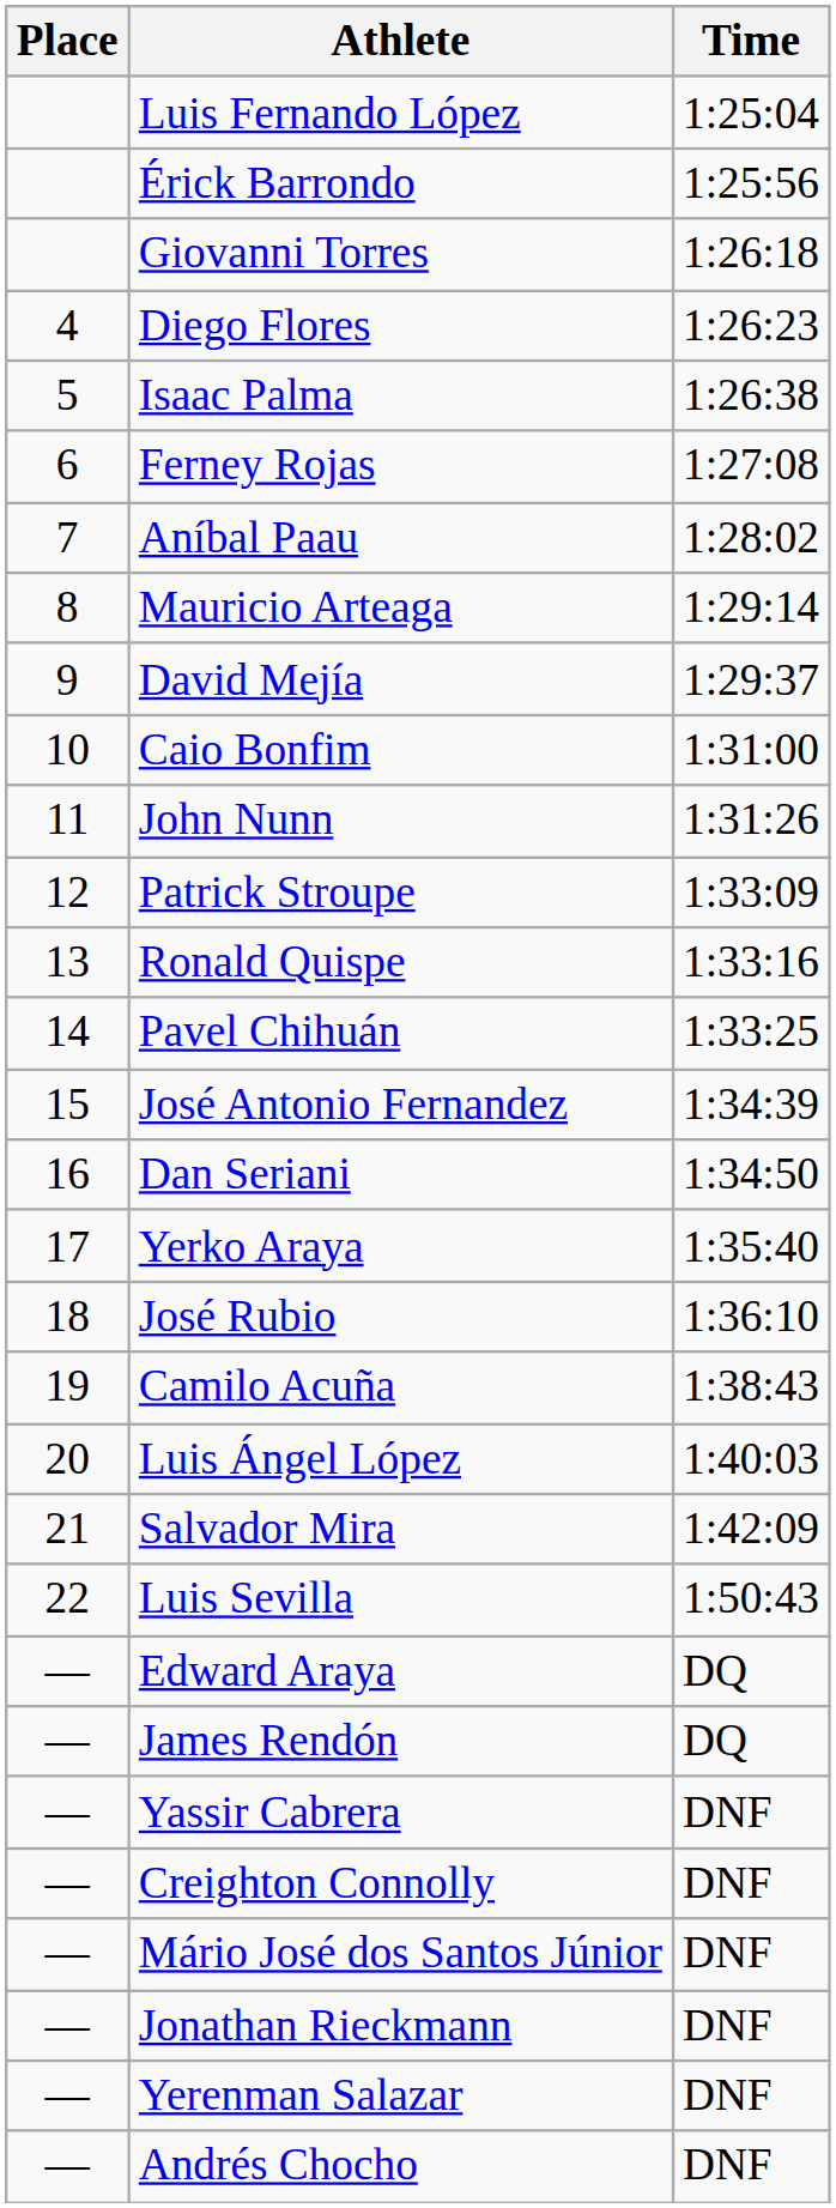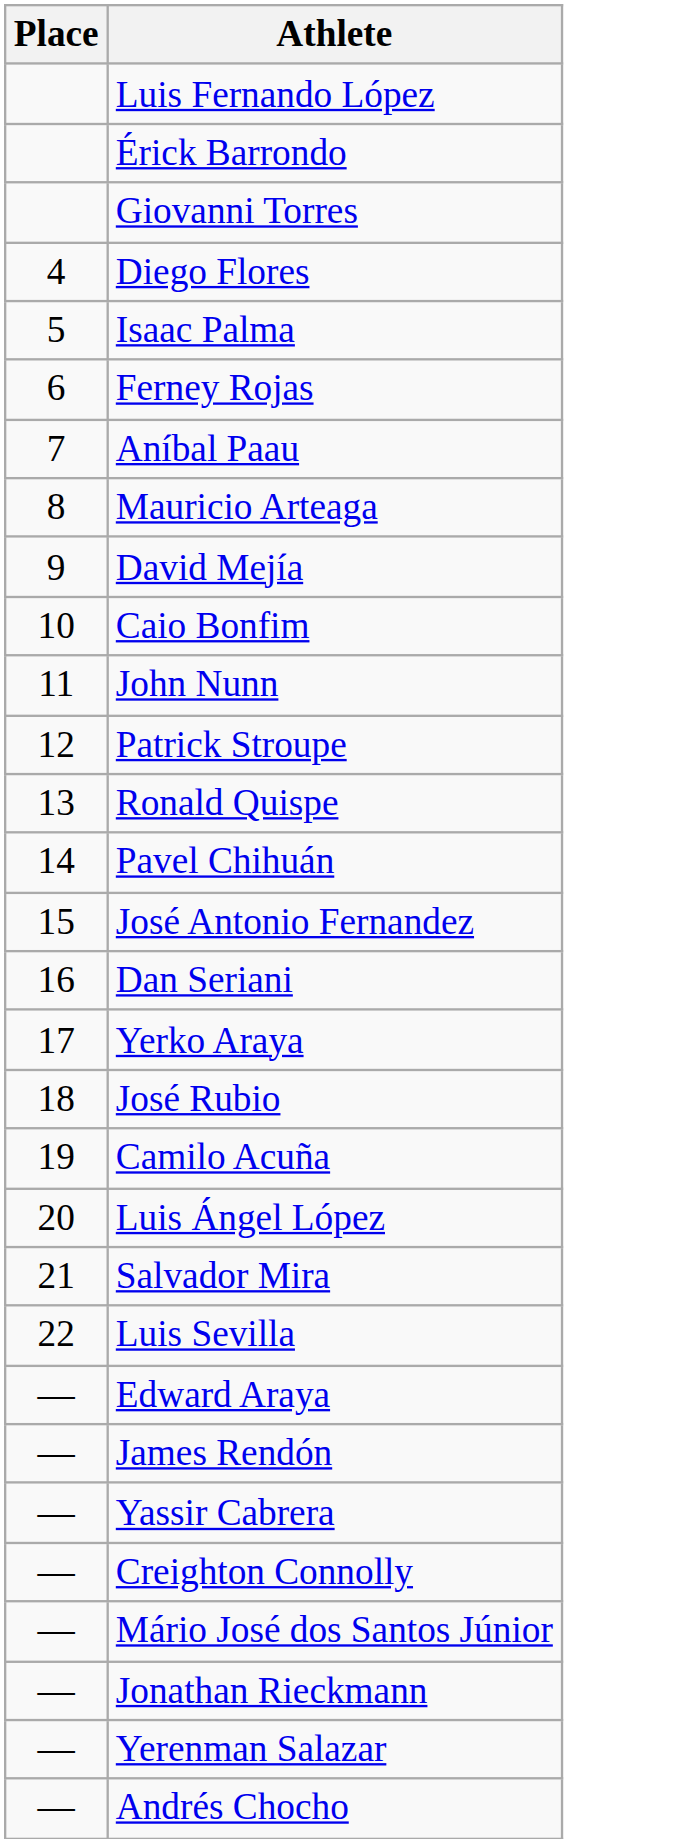- column: Time | 1:25:04 | 1:25:56 | 1:26:18 | 1:26:23 | 1:26:38 | 1:27:08 | 1:28:02 | 1:29:14 | 1:29:37 | 1:31:00 | 1:31:26 | 1:33:09 | 1:33:16 | 1:33:25 | 1:34:39 | 1:34:50 | 1:35:40 | 1:36:10 | 1:38:43 | 1:40:03 | 1:42:09 | 1:50:43 | DQ | DQ | DNF | DNF | DNF | DNF | DNF | DNF
